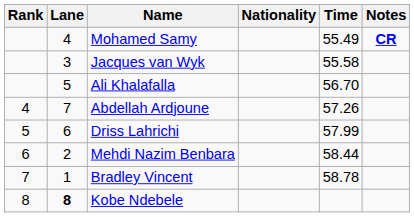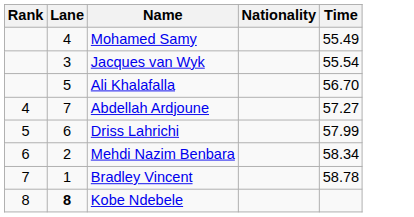- column: Notes | CR
Jacques van Wyk | Time: 55.58 -> 55.54
Abdellah Ardjoune | Time: 57.26 -> 57.27
Mehdi Nazim Benbara | Time: 58.44 -> 58.34
